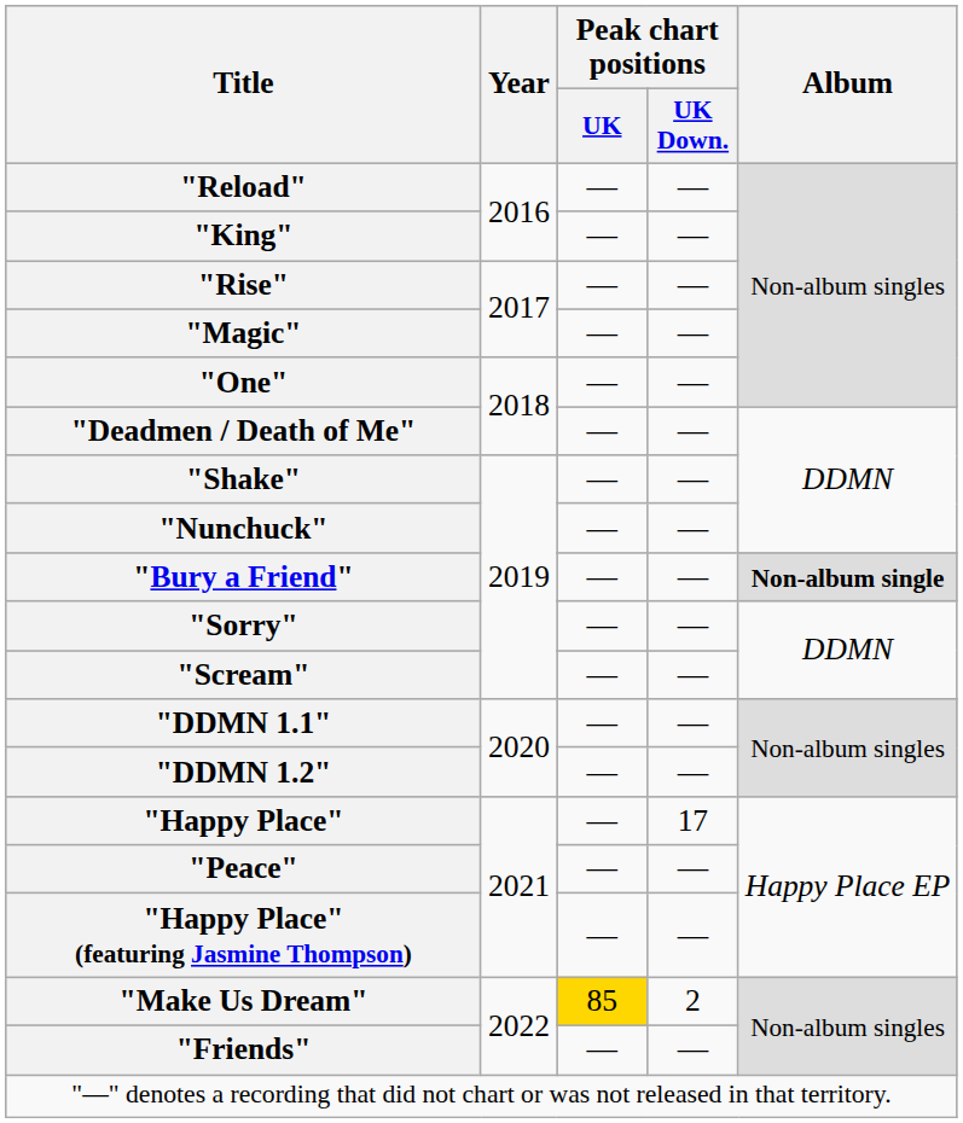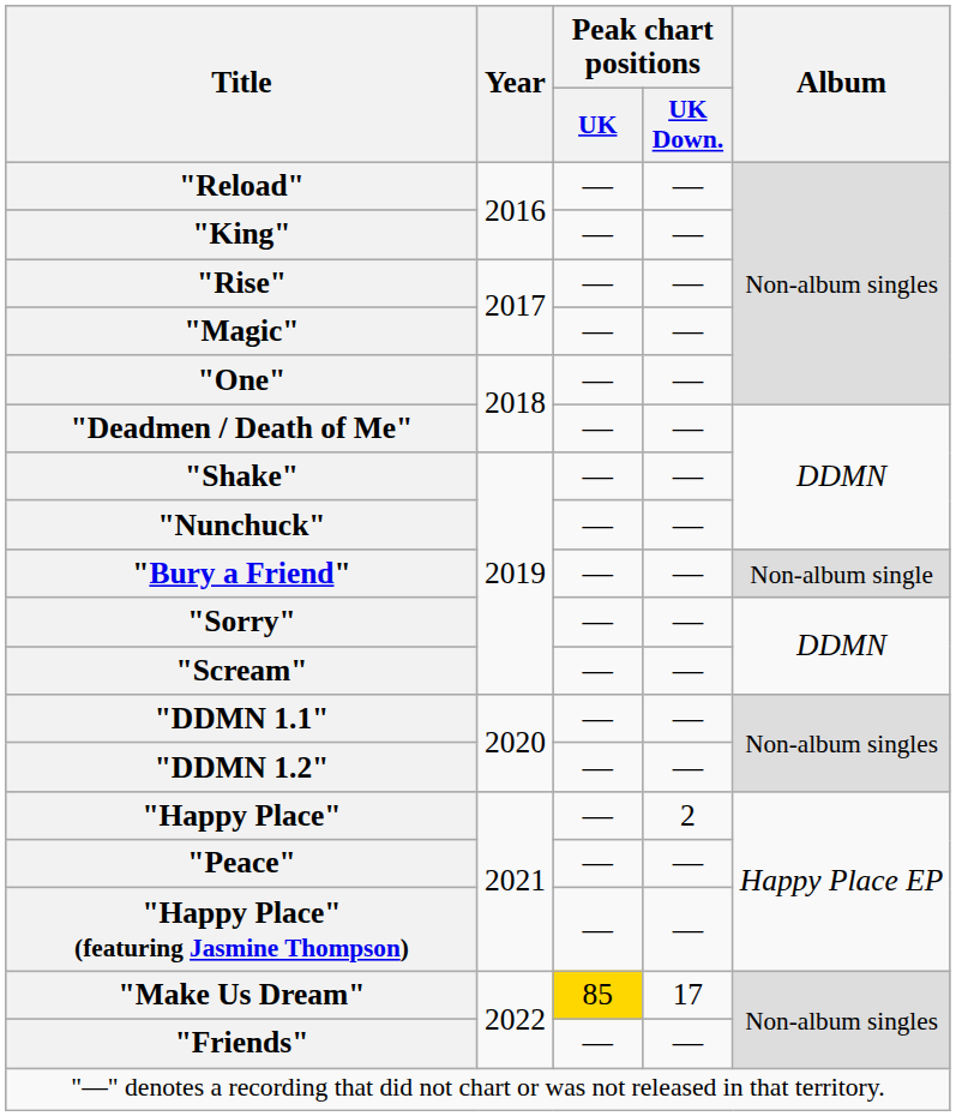"Bury a Friend" | Album: bold -> normal
"Happy Place" | Peak chart positions / UK Down.: 17 -> 2
"Make Us Dream" | Peak chart positions / UK Down.: 2 -> 17
